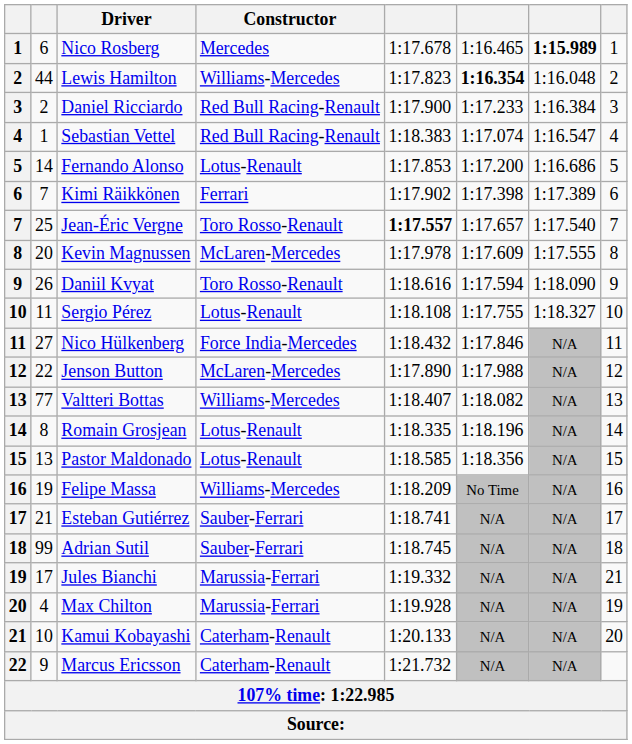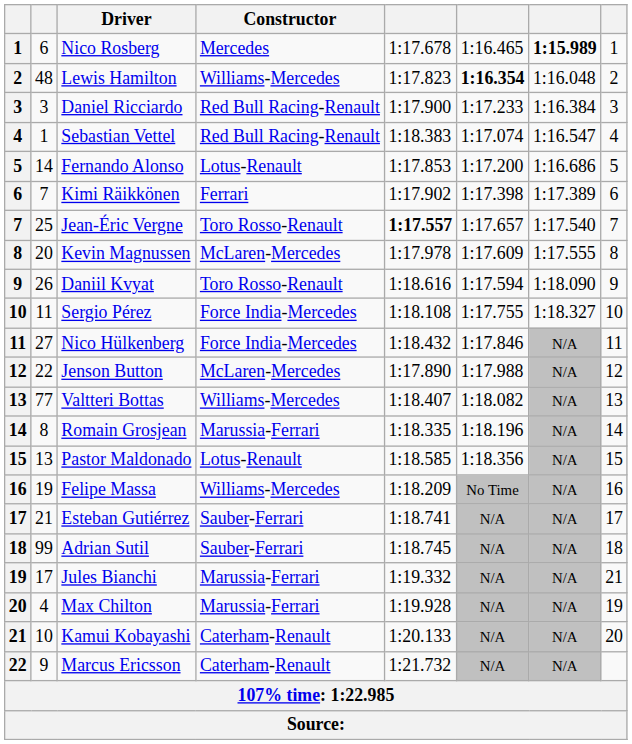Lewis Hamilton | column 2: 44 -> 48
Daniel Ricciardo | column 2: 2 -> 3
Sergio Pérez | Constructor: Lotus-Renault -> Force India-Mercedes
Romain Grosjean | Constructor: Lotus-Renault -> Marussia-Ferrari
